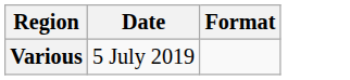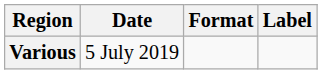+ column: Label
